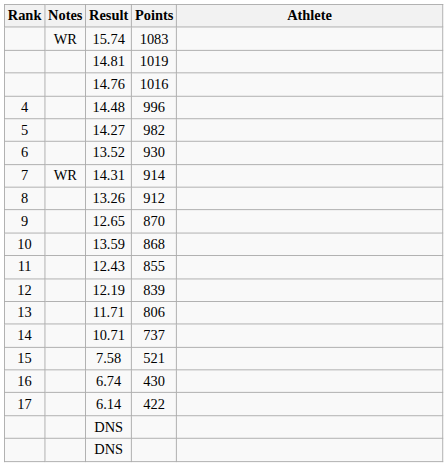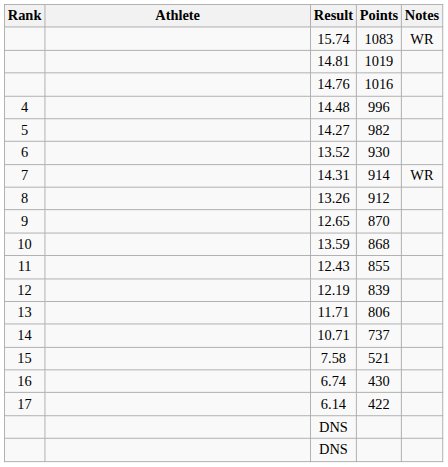columns swapped: Athlete <-> Notes
